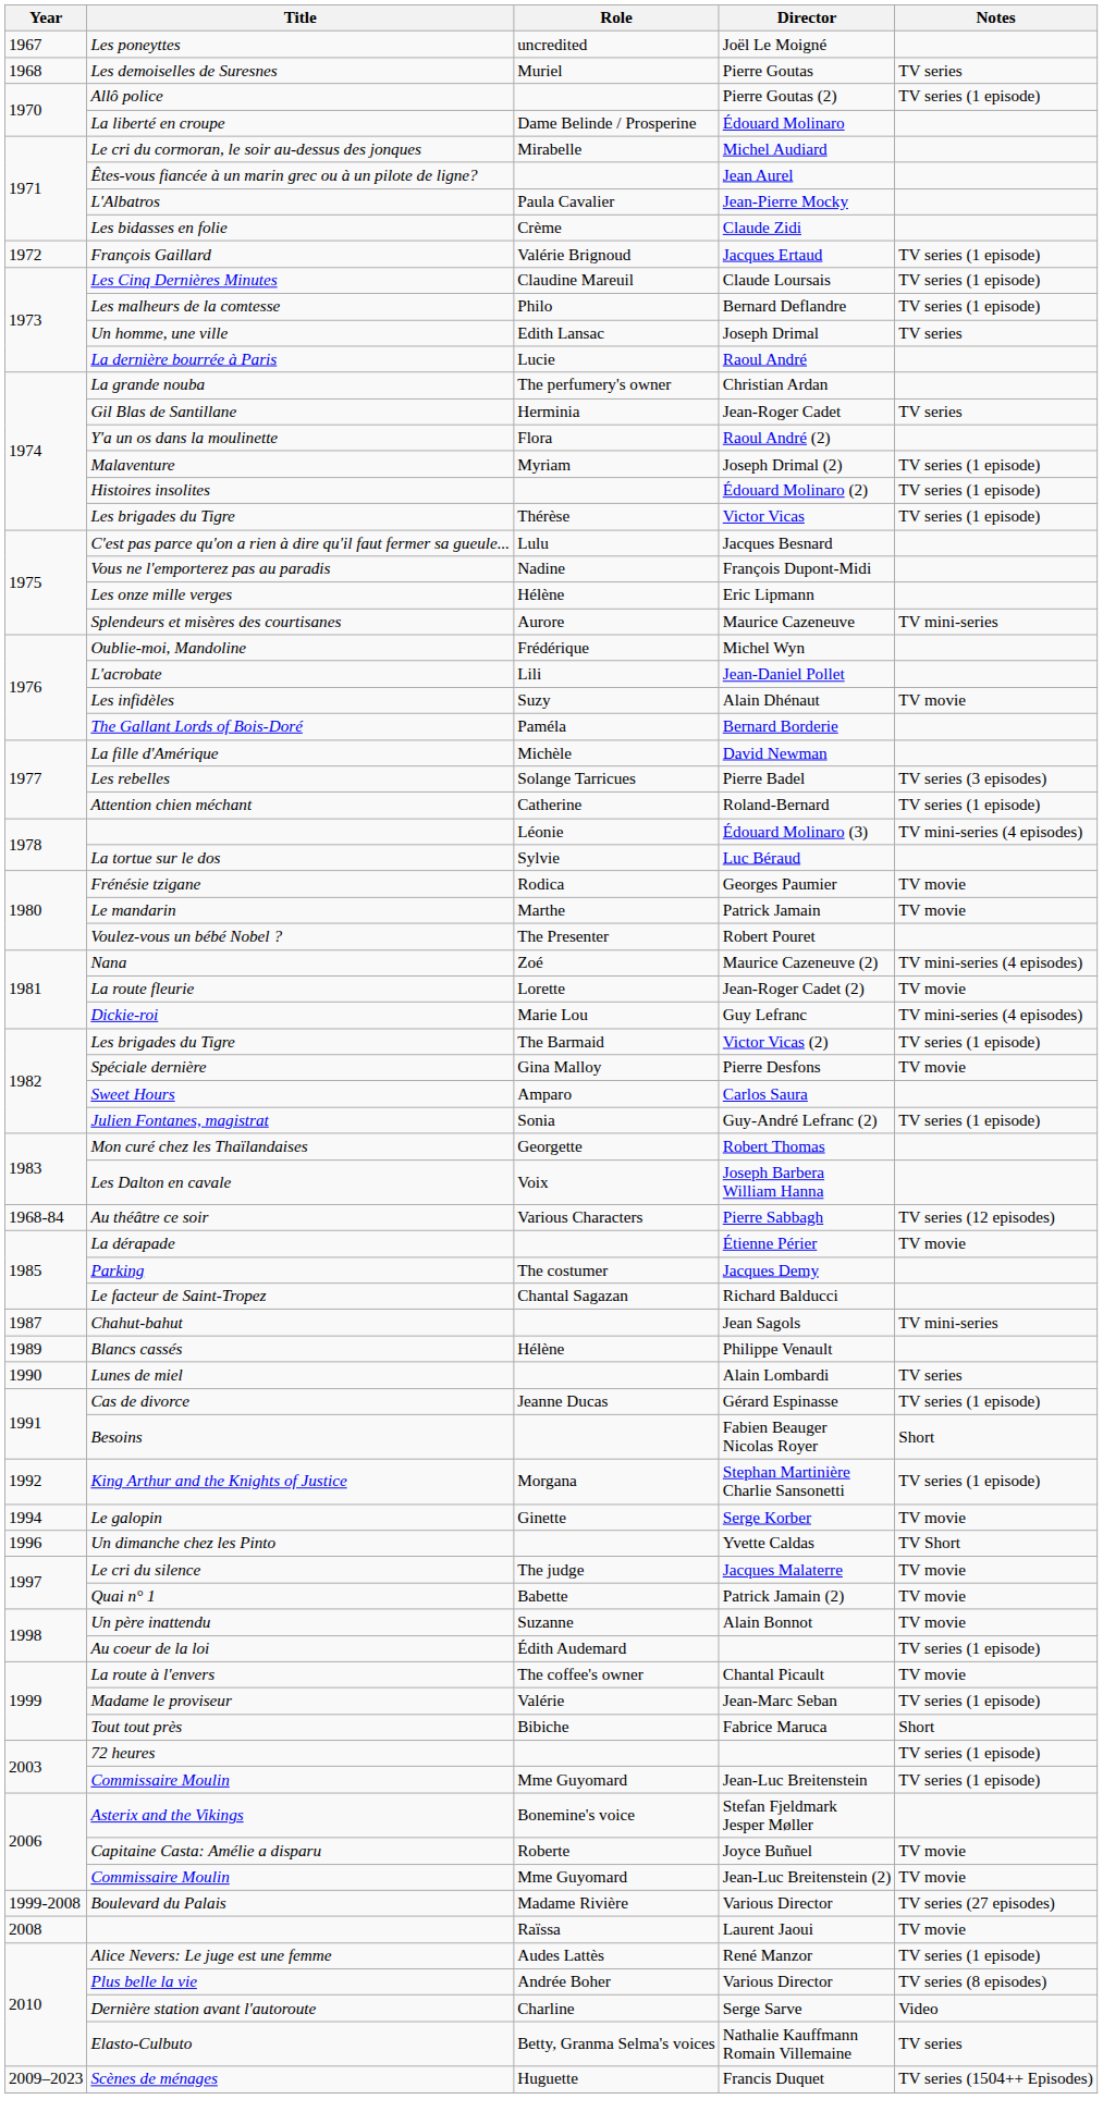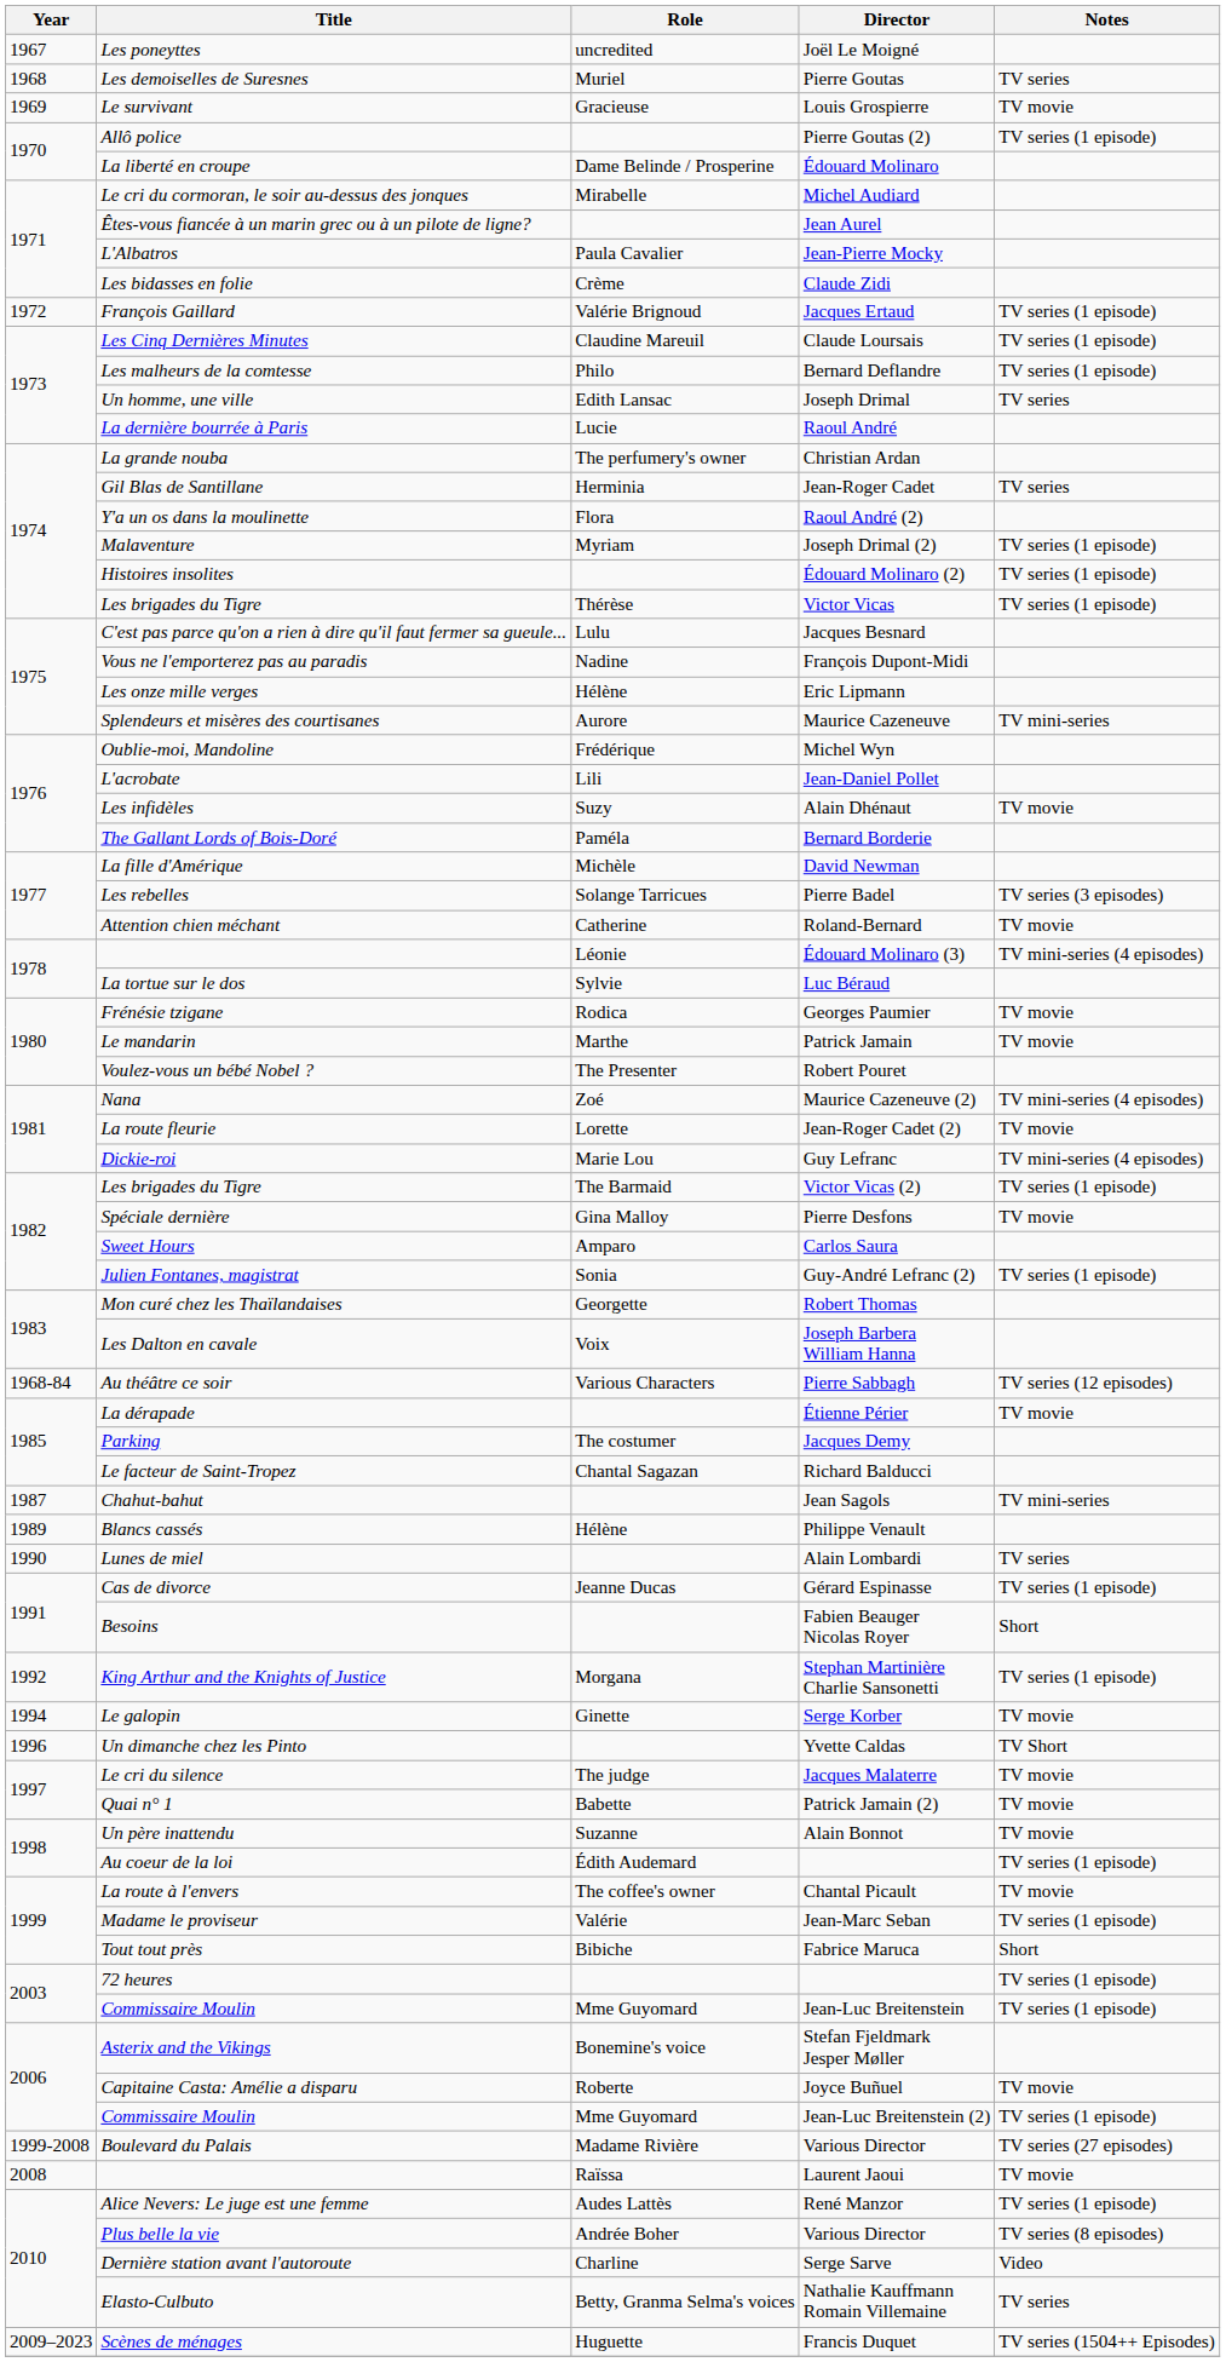+ row: 1969 | Le survivant | Gracieuse | Louis Grospierre | TV movie
Roland-Bernard | Notes: TV series (1 episode) -> TV movie
Jean-Luc Breitenstein (2) | Notes: TV movie -> TV series (1 episode)
